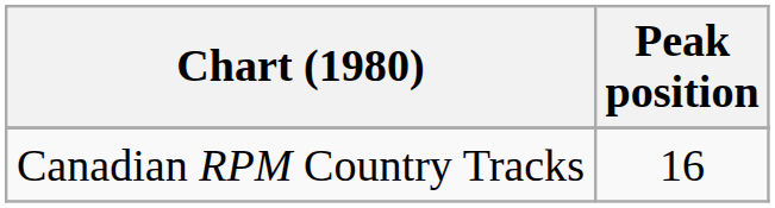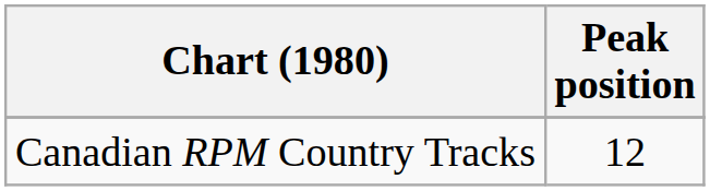Canadian RPM Country Tracks | Peak position: 16 -> 12
